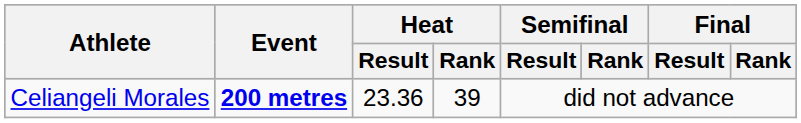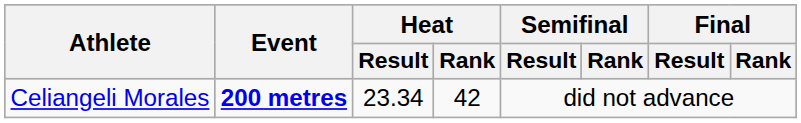Celiangeli Morales | Heat / Result: 23.36 -> 23.34
Celiangeli Morales | Heat / Rank: 39 -> 42
